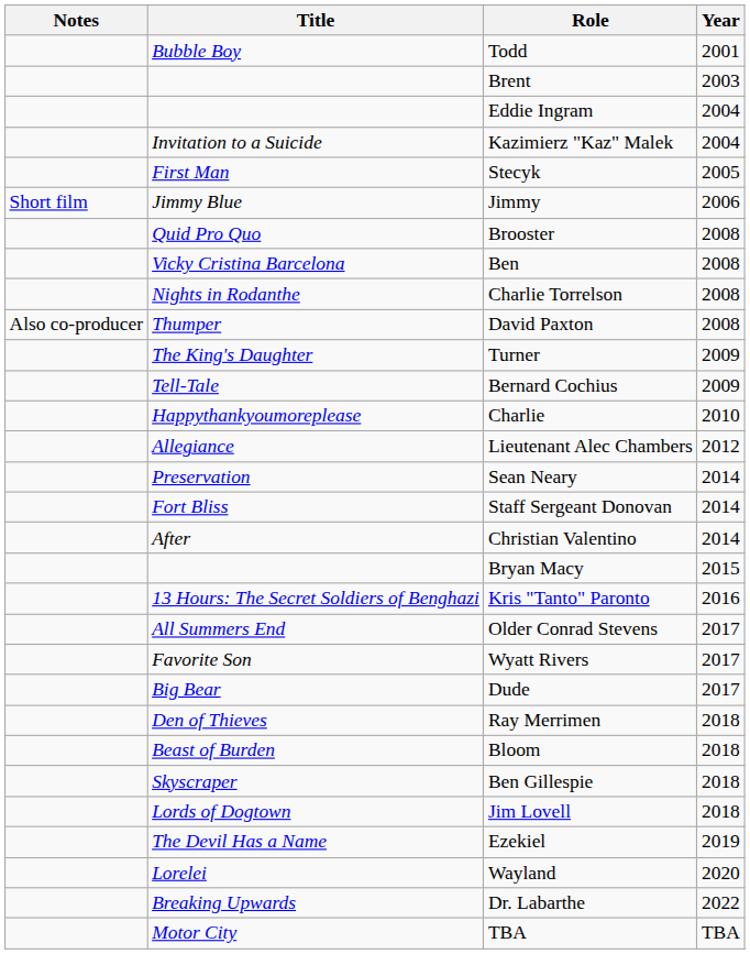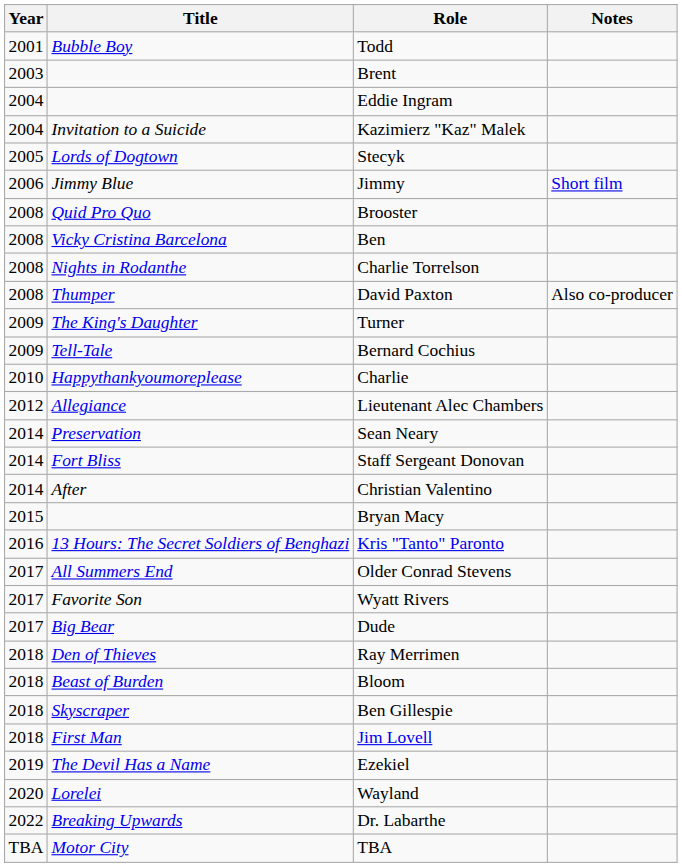columns swapped: Year <-> Notes
Stecyk | Title: First Man -> Lords of Dogtown
Jim Lovell | Title: Lords of Dogtown -> First Man
